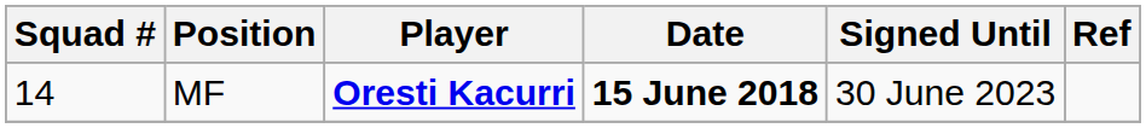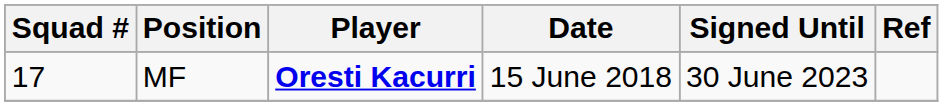MF | Squad #: 14 -> 17
MF | Date: bold -> normal
